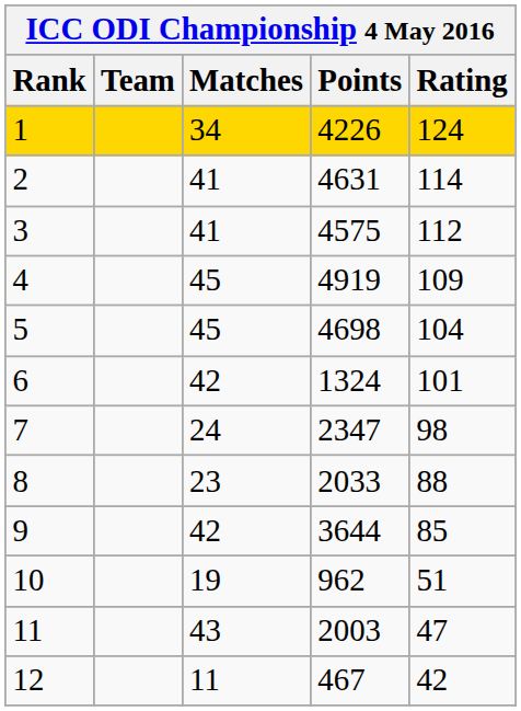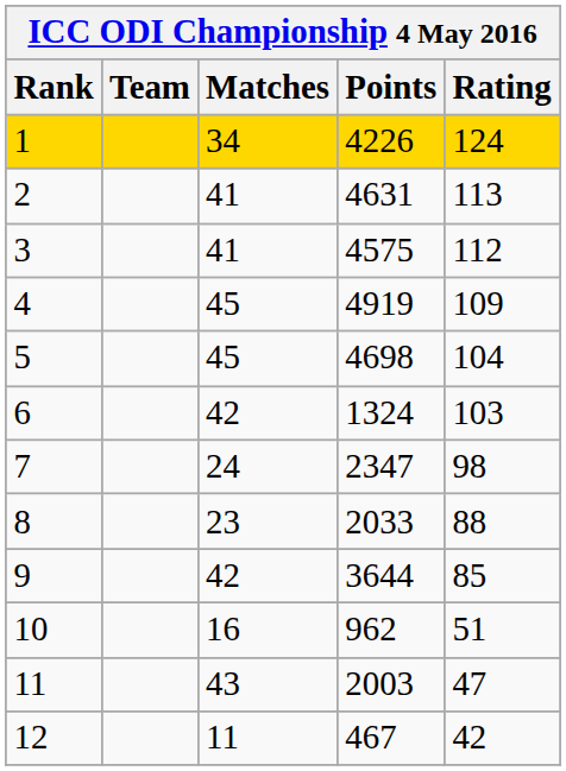2 | Rating: 114 -> 113
6 | Rating: 101 -> 103
10 | Matches: 19 -> 16
